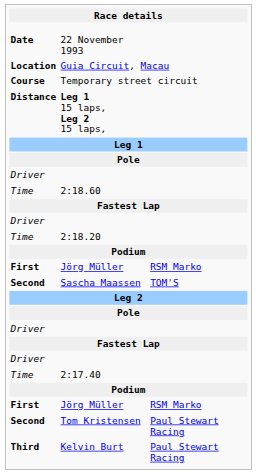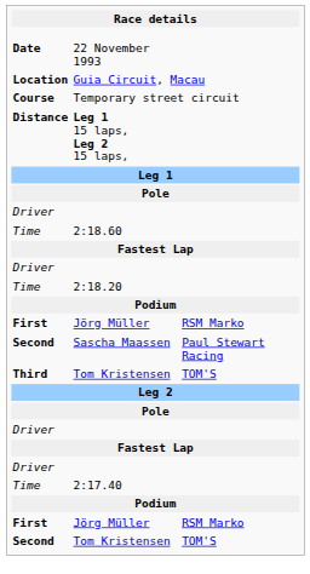Sascha Maassen | column 3: TOM'S -> Paul Stewart Racing
+ row: Third | Tom Kristensen | TOM'S
Second / Tom Kristensen | column 3: Paul Stewart Racing -> TOM'S
- row: Third | Kelvin Burt | Paul Stewart Racing
